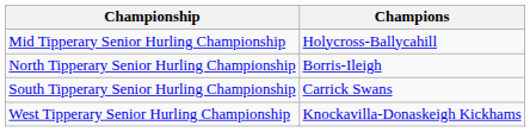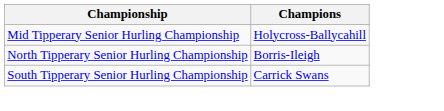- row: West Tipperary Senior Hurling Championship | Knockavilla-Donaskeigh Kickhams
